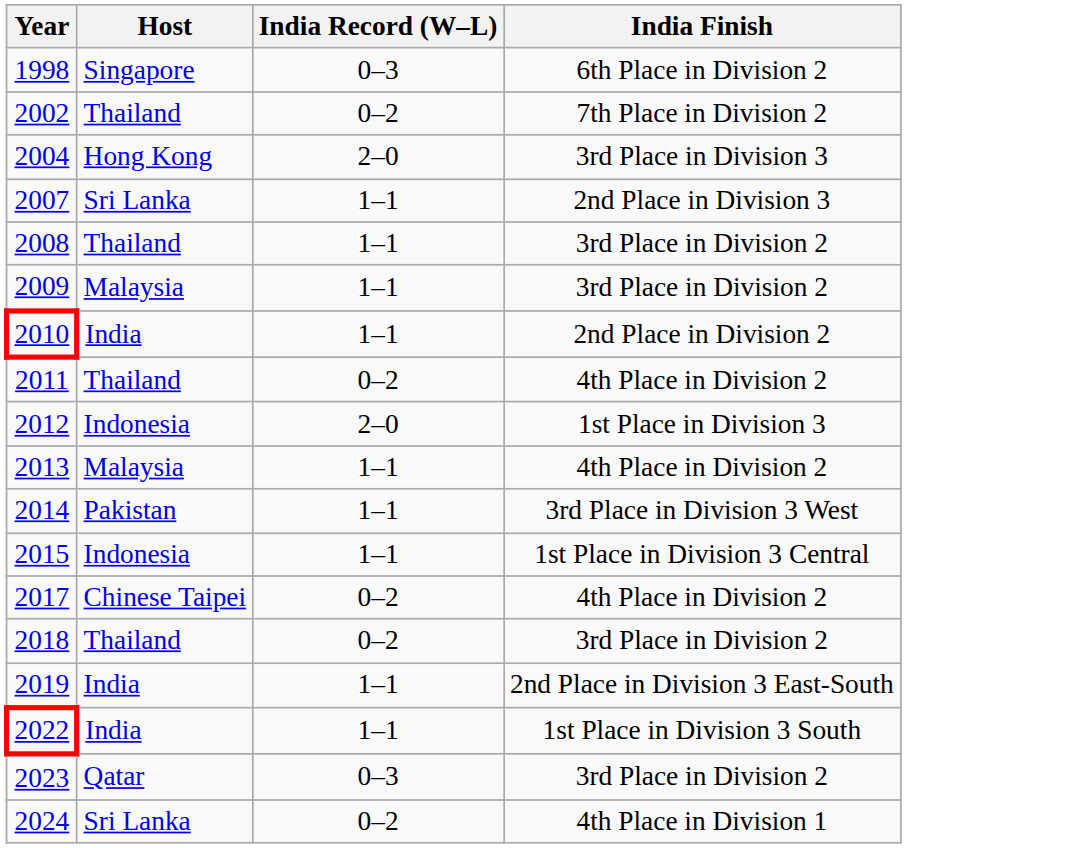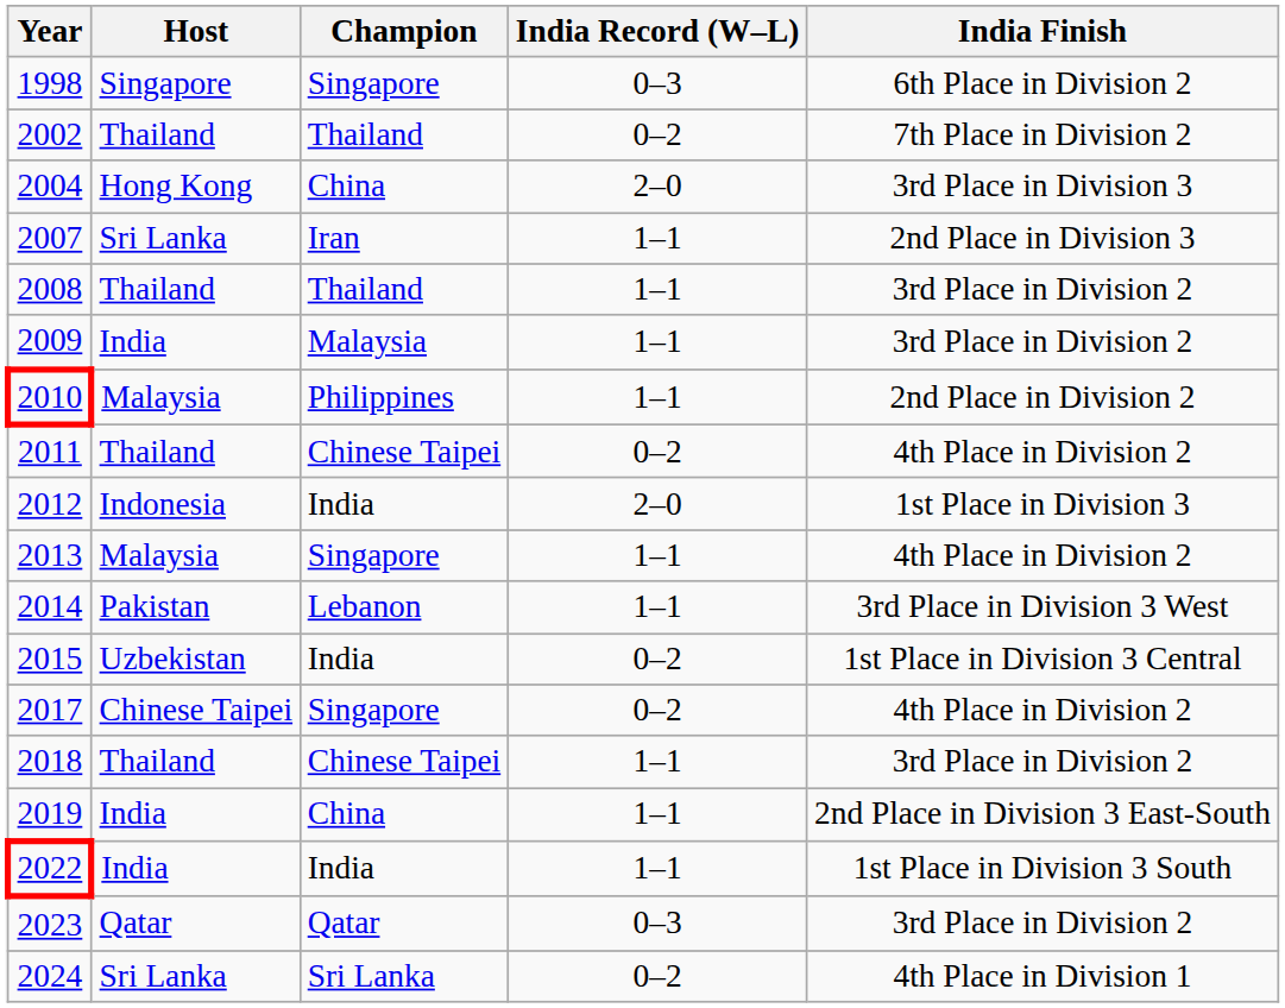+ column: Champion | Singapore | Thailand | China | Iran | Thailand | Malaysia | Philippines | Chinese Taipei | India | Singapore | Lebanon | India | Singapore | Chinese Taipei | China | India | Qatar | Sri Lanka
2009 | Host: Malaysia -> India
2010 | Host: India -> Malaysia
2015 | Host: Indonesia -> Uzbekistan
2015 | India Record (W–L): 1–1 -> 0–2
2018 | India Record (W–L): 0–2 -> 1–1
